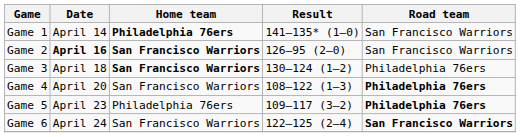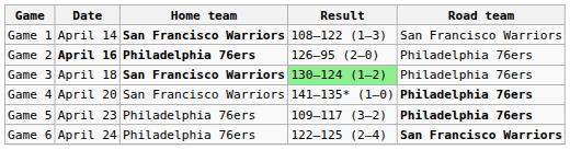Game 1 | Home team: Philadelphia 76ers -> San Francisco Warriors
Game 1 | Result: 141–135* (1–0) -> 108–122 (1–3)
Game 2 | Home team: San Francisco Warriors -> Philadelphia 76ers
Game 2 | Road team: San Francisco Warriors -> Philadelphia 76ers
Game 3 | Result: no background -> lightgreen background
Game 4 | Result: 108–122 (1–3) -> 141–135* (1–0)
Game 6 | Home team: San Francisco Warriors -> Philadelphia 76ers
